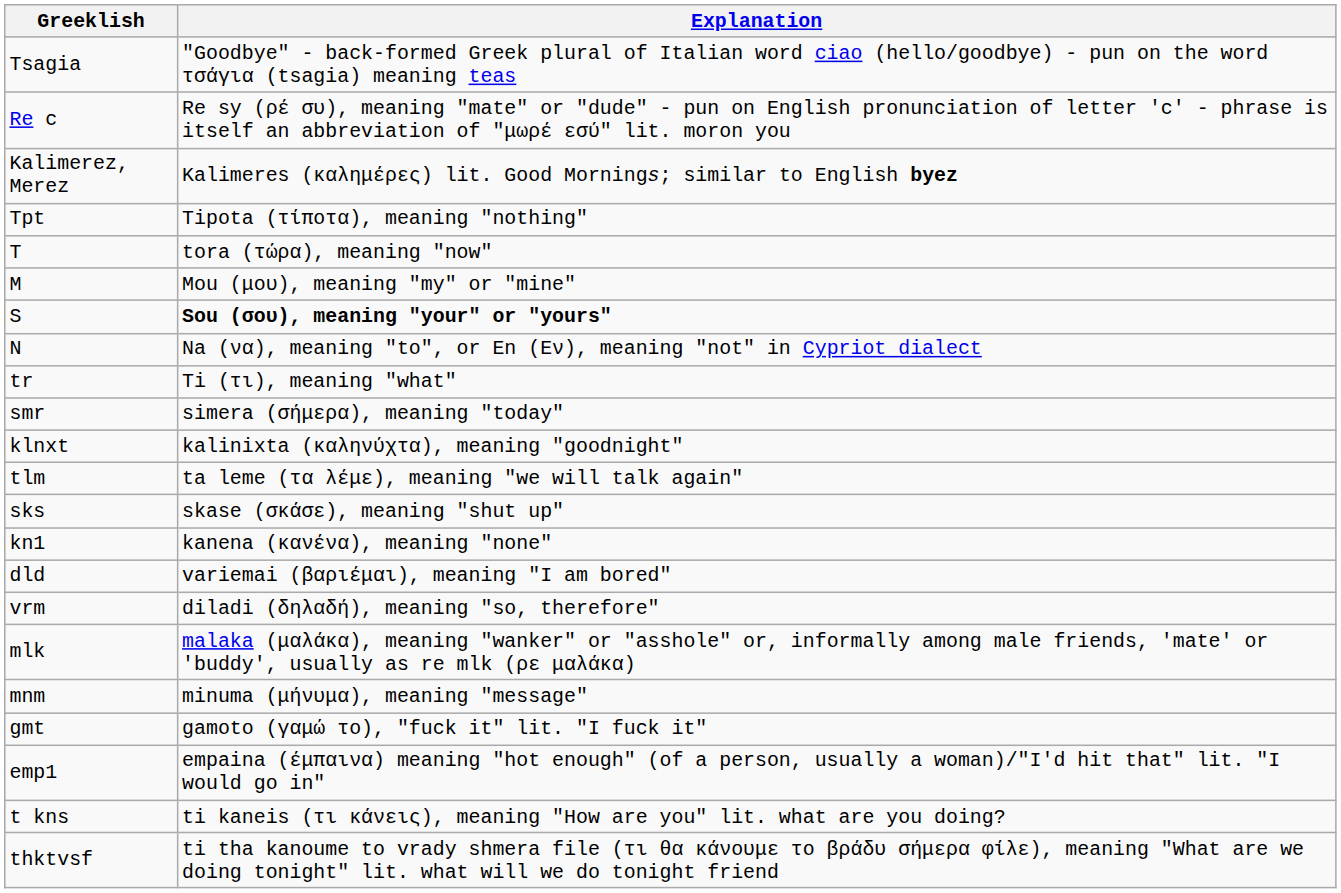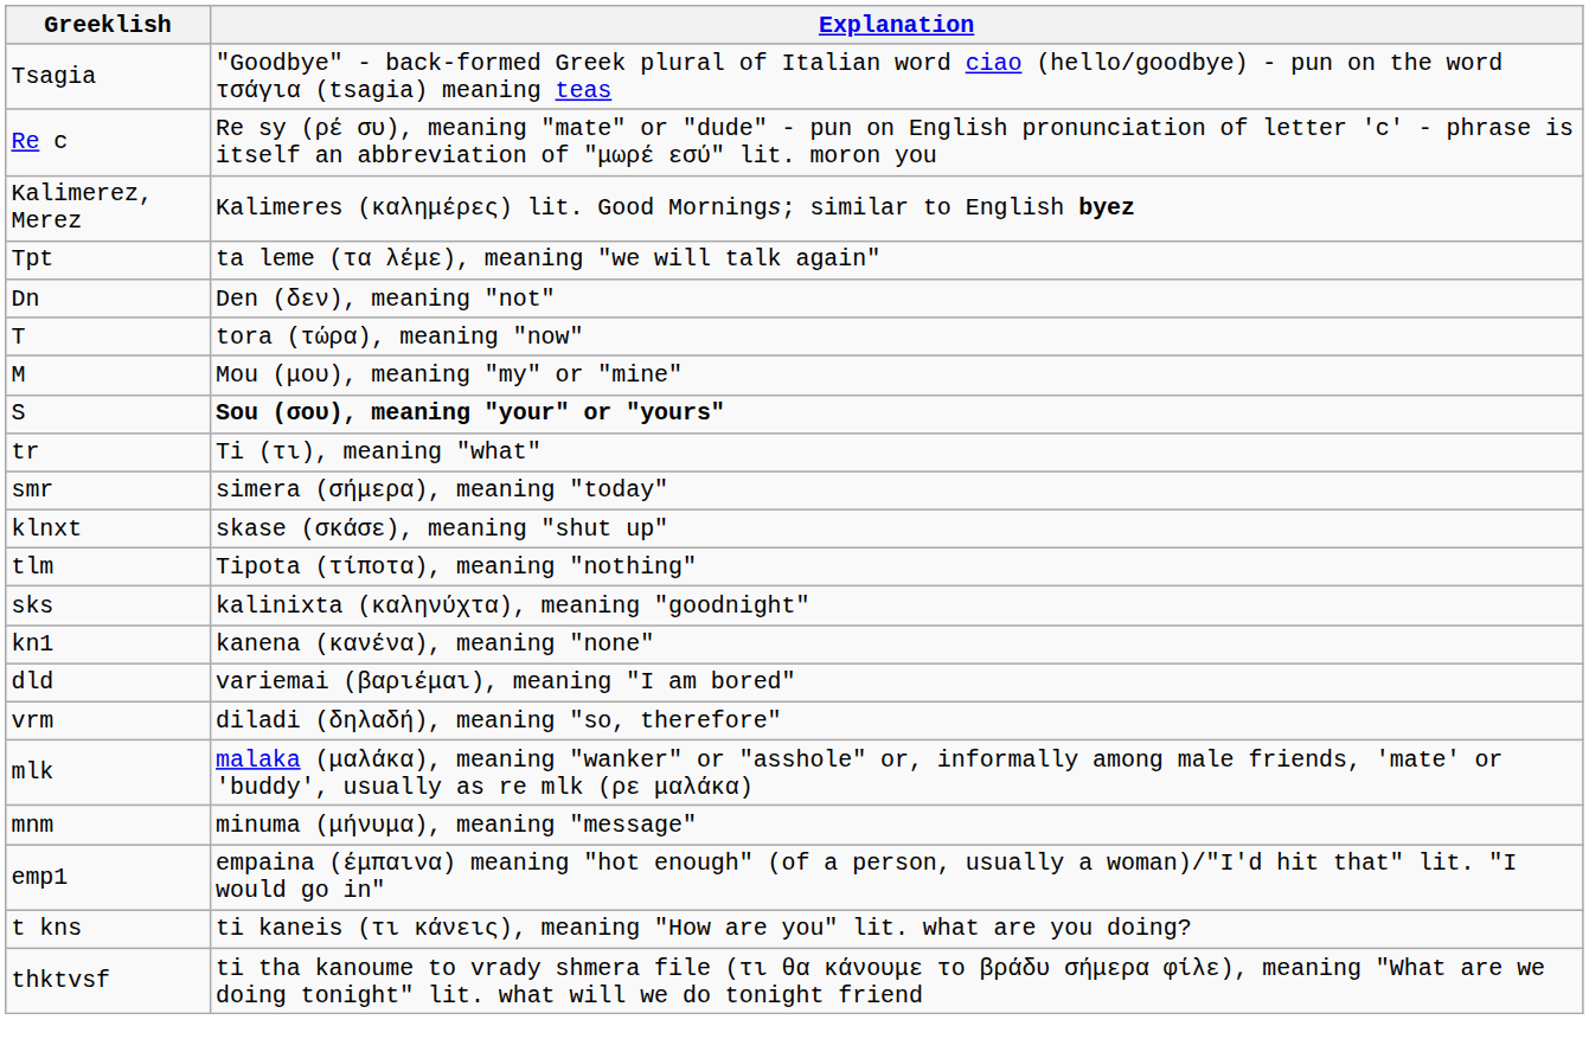Tpt | Explanation: Tipota (τίποτα), meaning "nothing" -> ta leme (τα λέμε), meaning "we will talk again"
+ row: Dn | Den (δεν), meaning "not"
- row: N | Na (να), meaning "to", or En (Εν), meaning "not" in Cypriot dialect
klnxt | Explanation: kalinixta (καληνύχτα), meaning "goodnight" -> skase (σκάσε), meaning "shut up"
tlm | Explanation: ta leme (τα λέμε), meaning "we will talk again" -> Tipota (τίποτα), meaning "nothing"
sks | Explanation: skase (σκάσε), meaning "shut up" -> kalinixta (καληνύχτα), meaning "goodnight"
- row: gmt | gamoto (γαμώ το), "fuck it" lit. "I fuck it"
